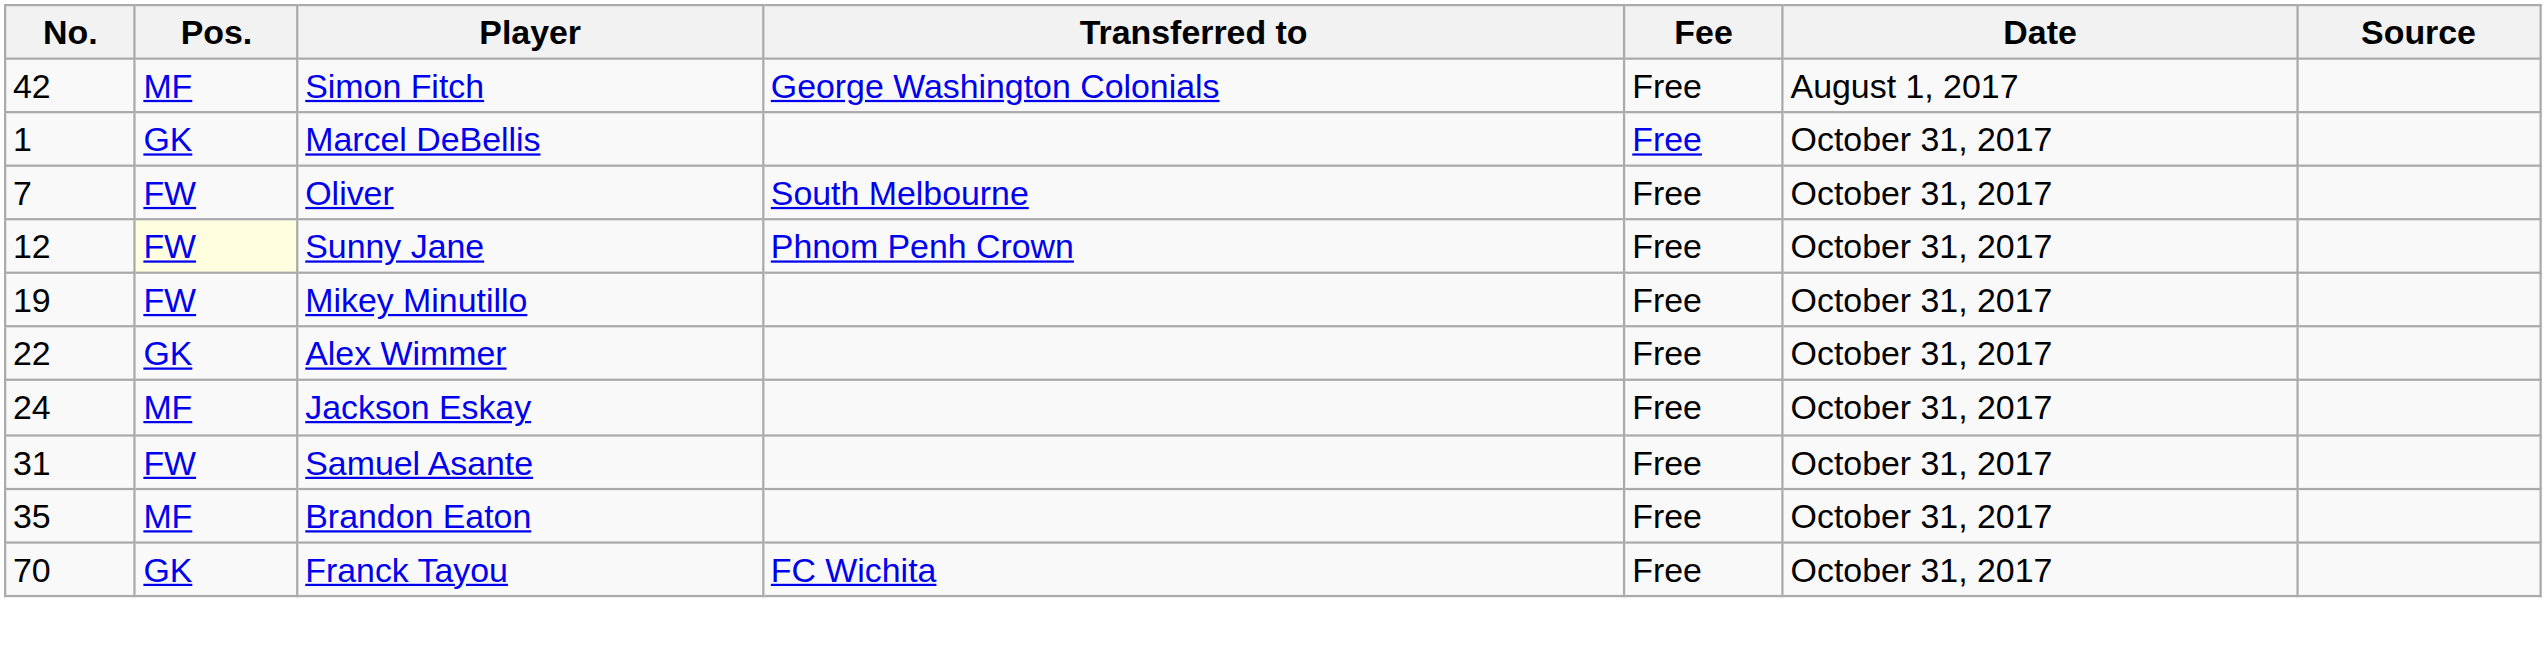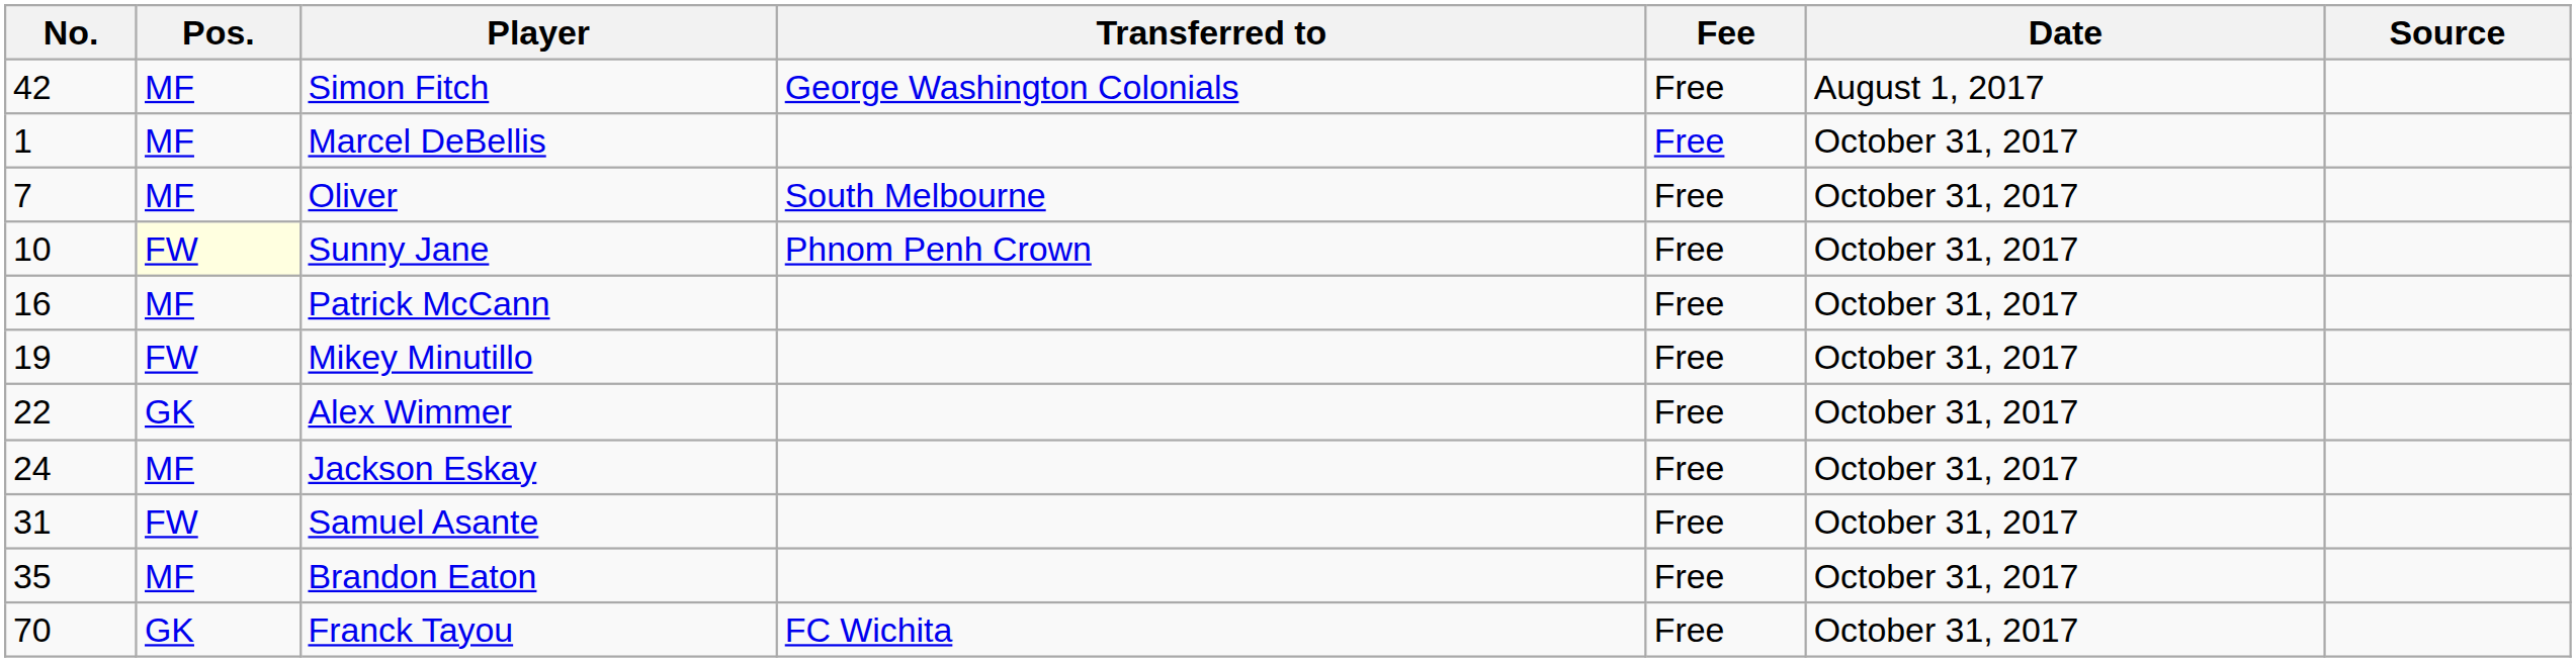Marcel DeBellis | Pos.: GK -> MF
Oliver | Pos.: FW -> MF
Sunny Jane | No.: 12 -> 10
+ row: 16 | MF | Patrick McCann | Free | October 31, 2017
